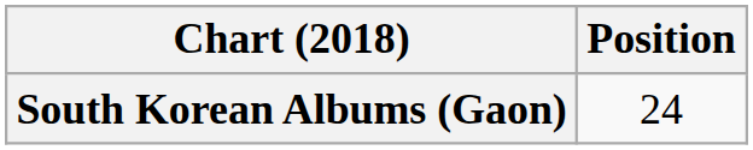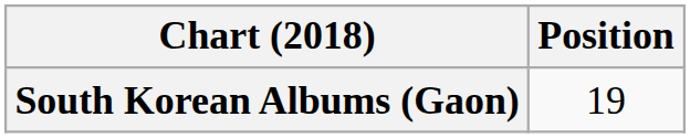South Korean Albums (Gaon) | Position: 24 -> 19
